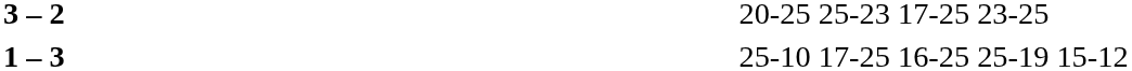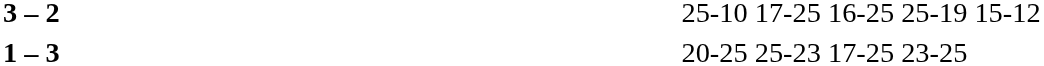3 – 2 | column 4: 20-25 25-23 17-25 23-25 -> 25-10 17-25 16-25 25-19 15-12
1 – 3 | column 4: 25-10 17-25 16-25 25-19 15-12 -> 20-25 25-23 17-25 23-25
